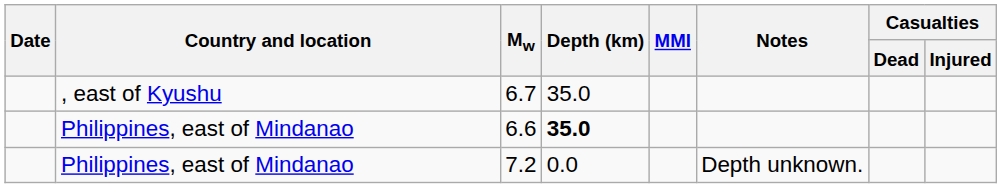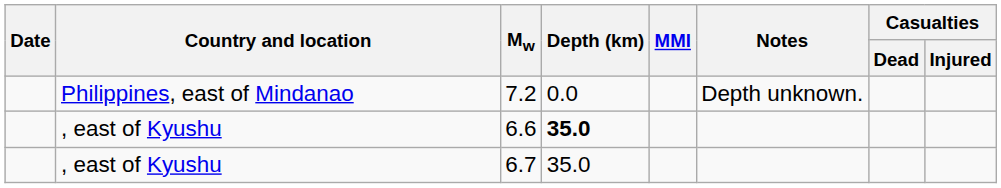rows swapped: 6.7 <-> 7.2
6.6 | Country and location: Philippines, east of Mindanao -> , east of Kyushu
